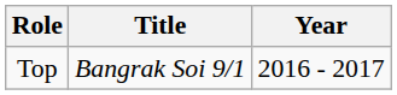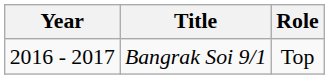columns swapped: Year <-> Role
